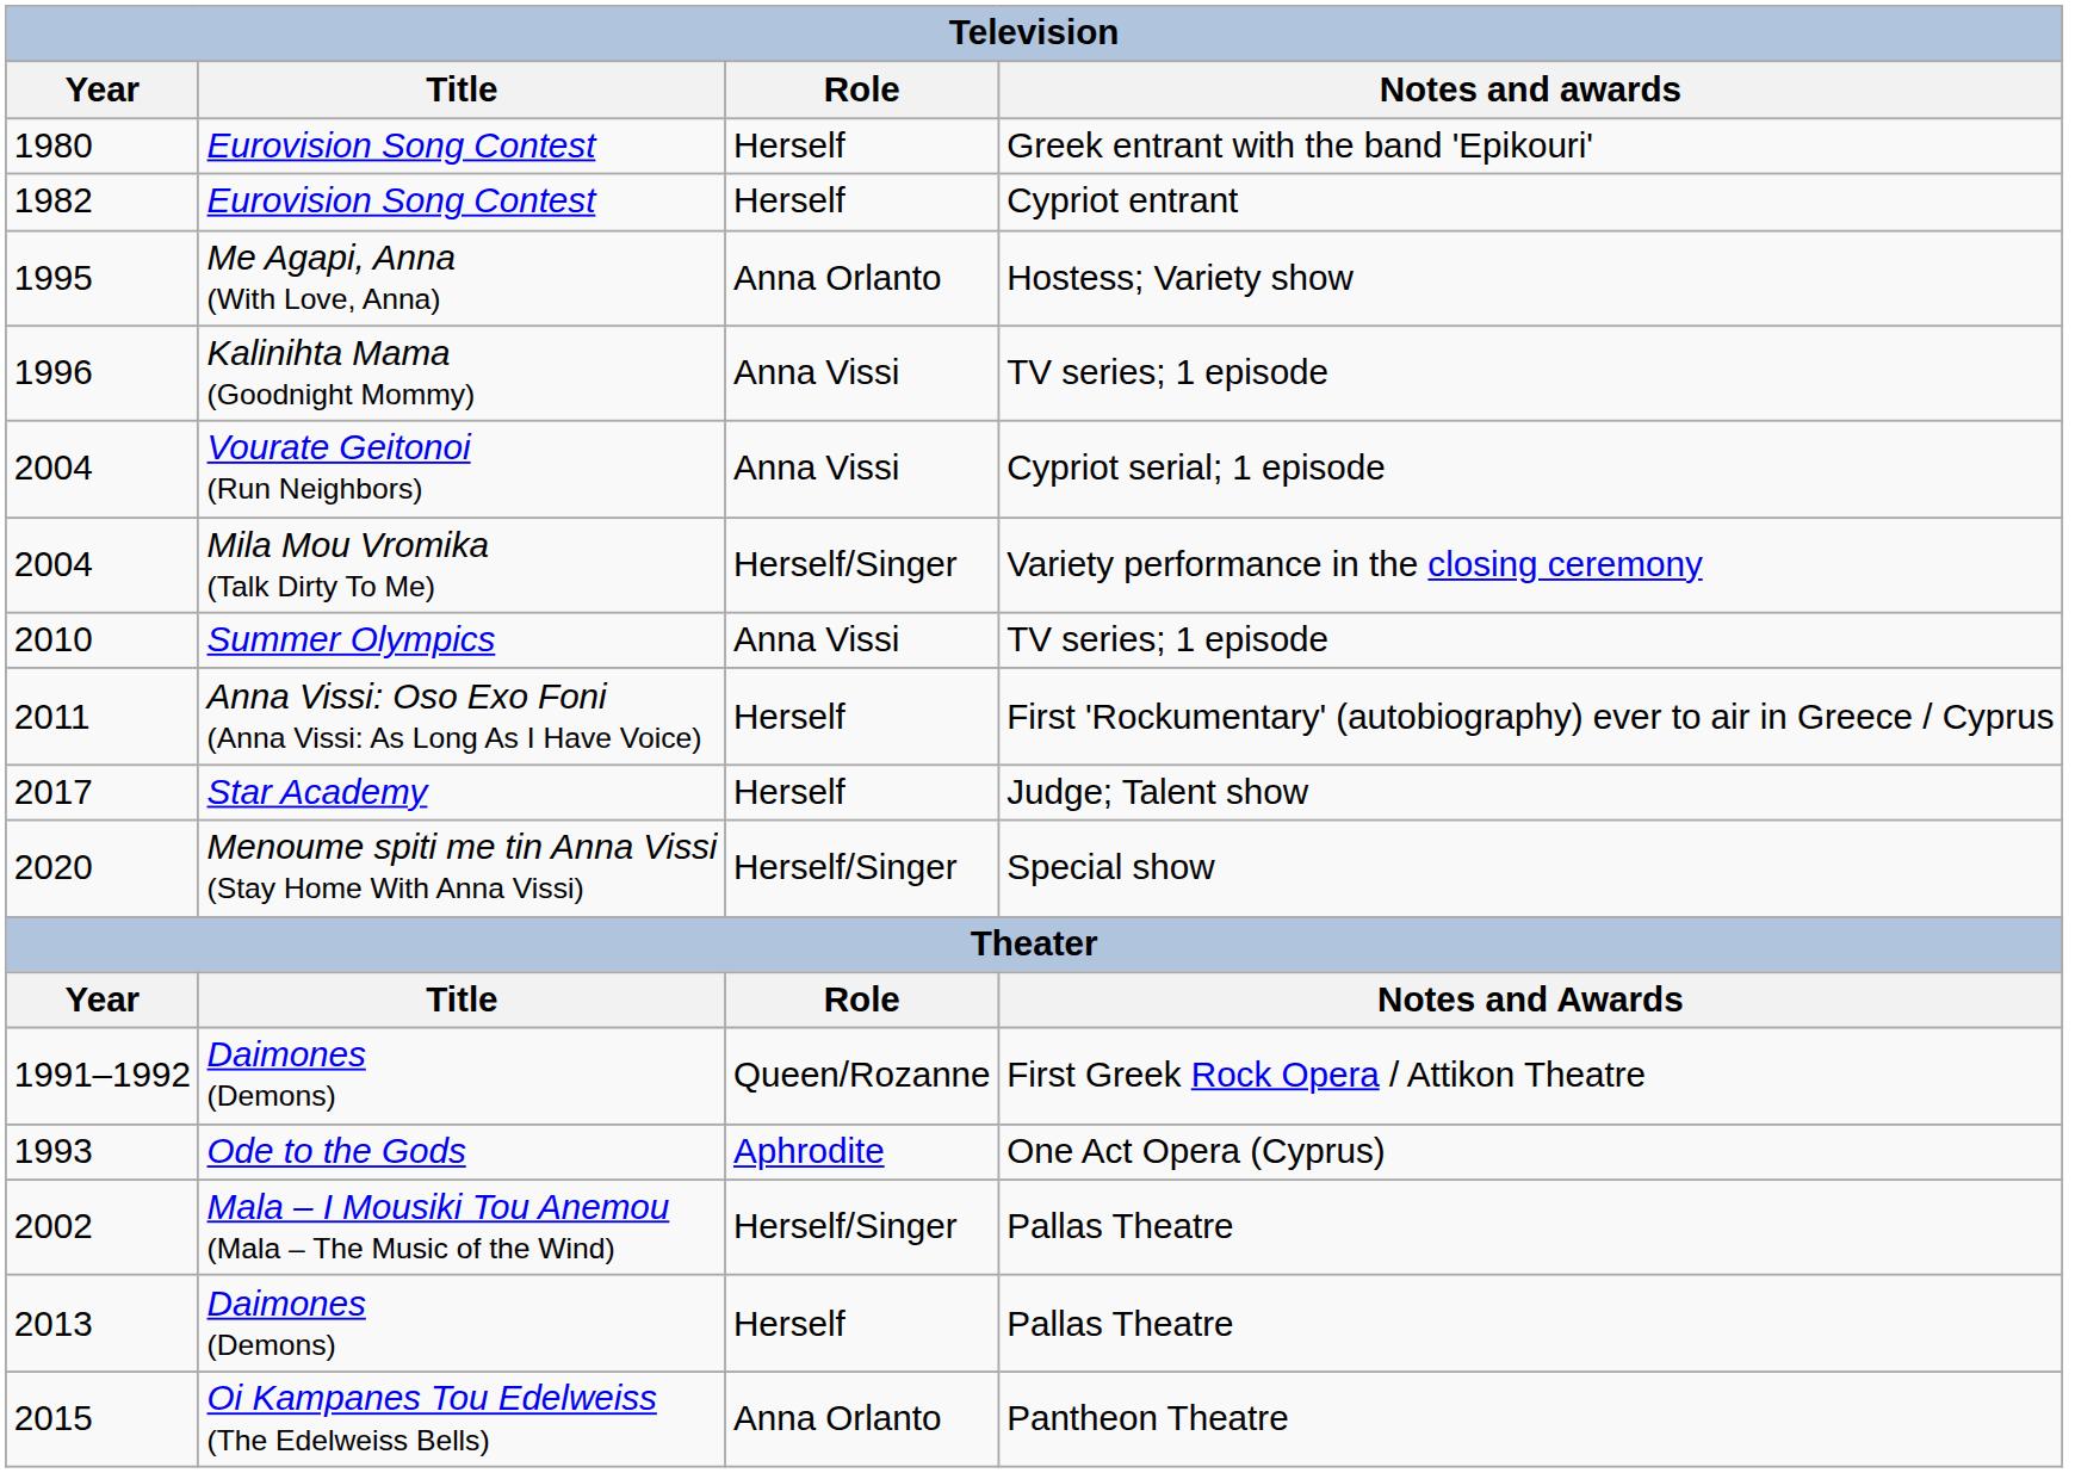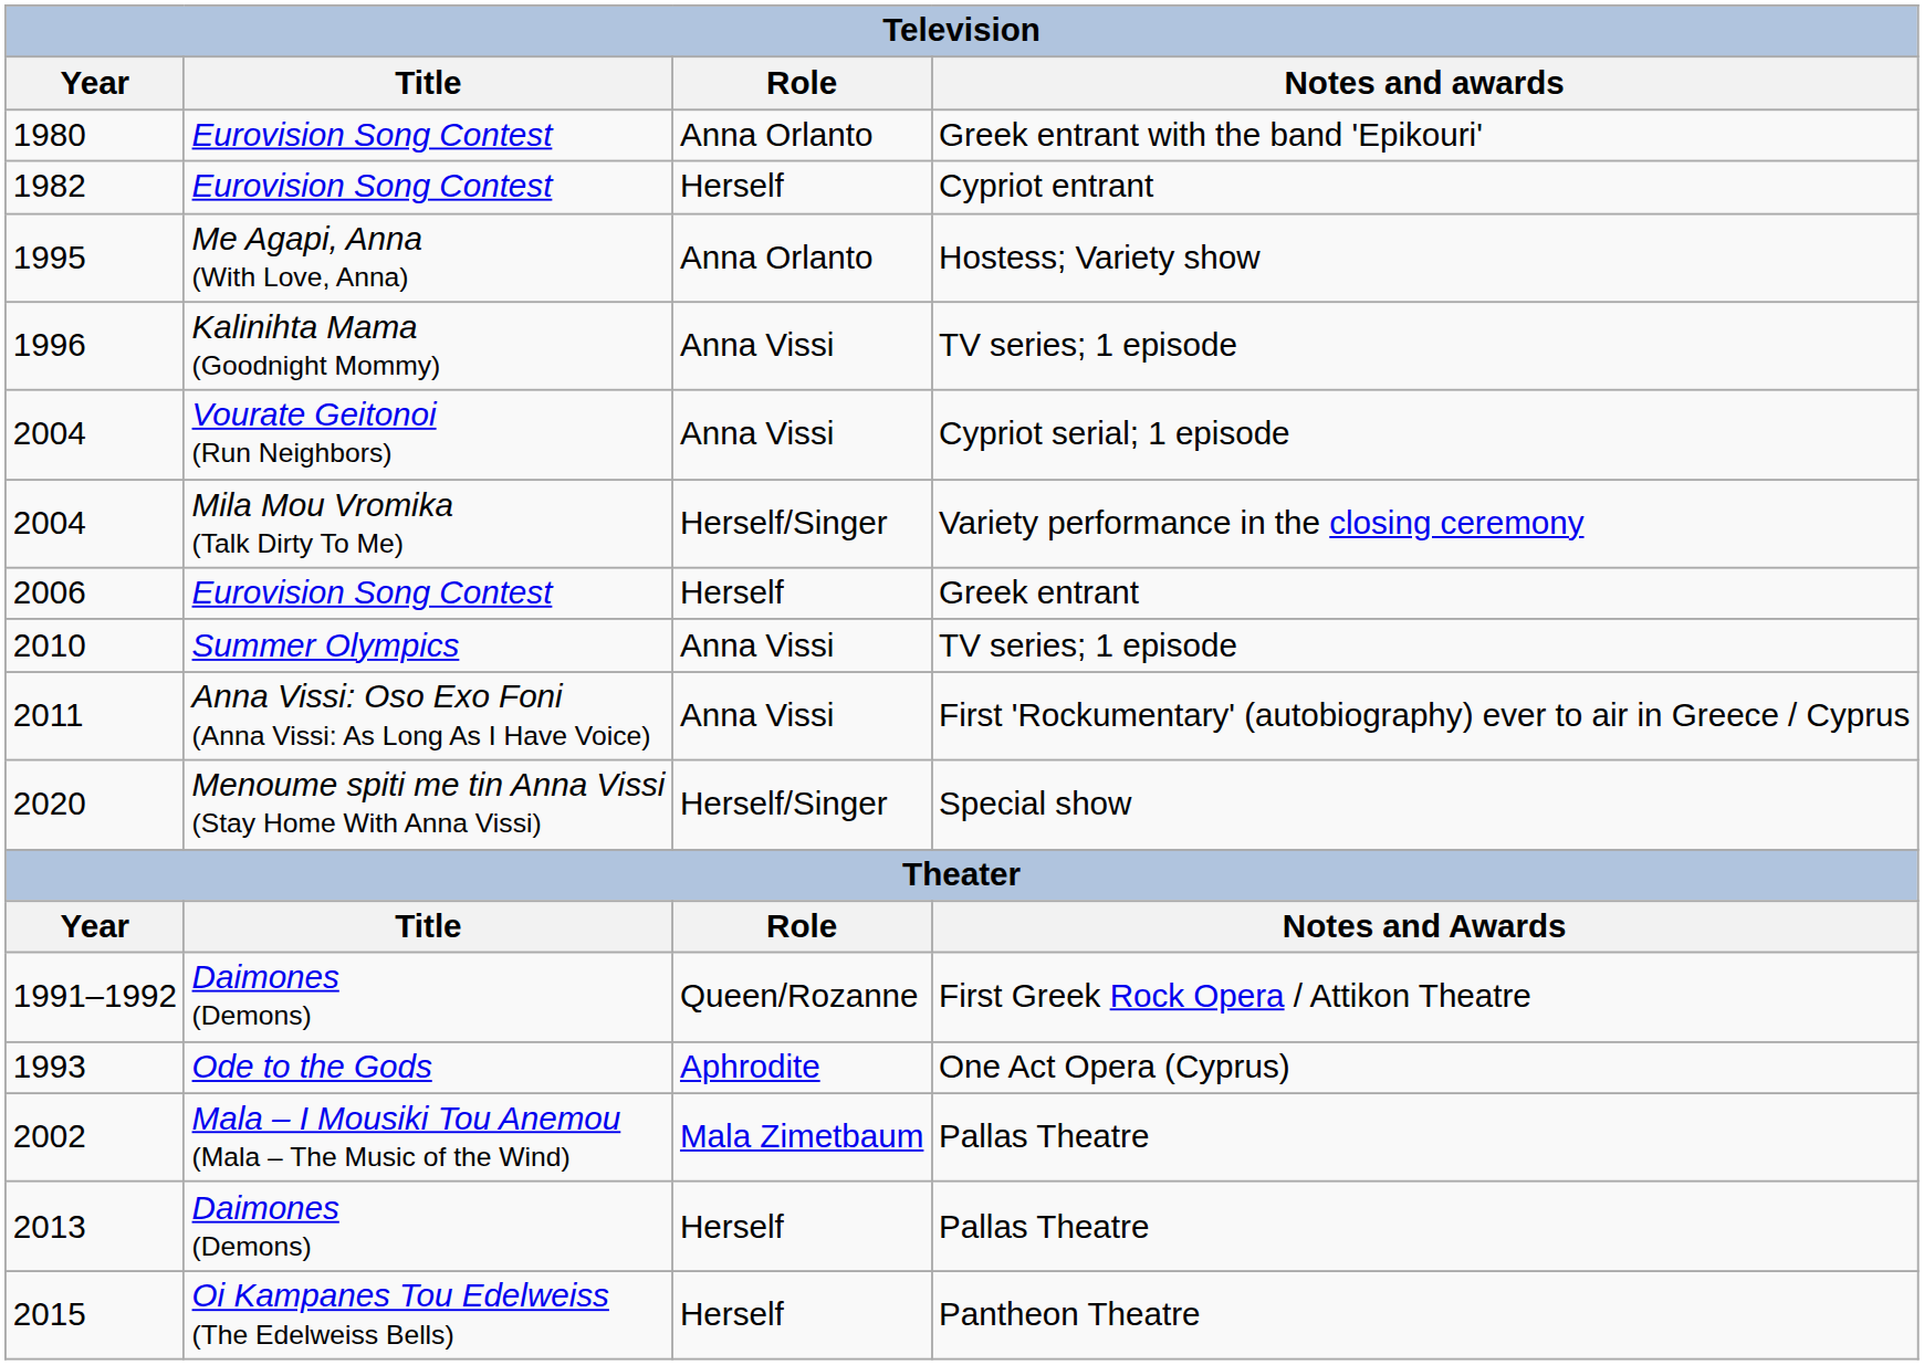1980 | Role: Herself -> Anna Orlanto
+ row: 2006 | Eurovision Song Contest | Herself | Greek entrant
2011 | Role: Herself -> Anna Vissi
- row: 2017 | Star Academy | Herself | Judge; Talent show
2002 | Role: Herself/Singer -> Mala Zimetbaum
2015 | Role: Anna Orlanto -> Herself
